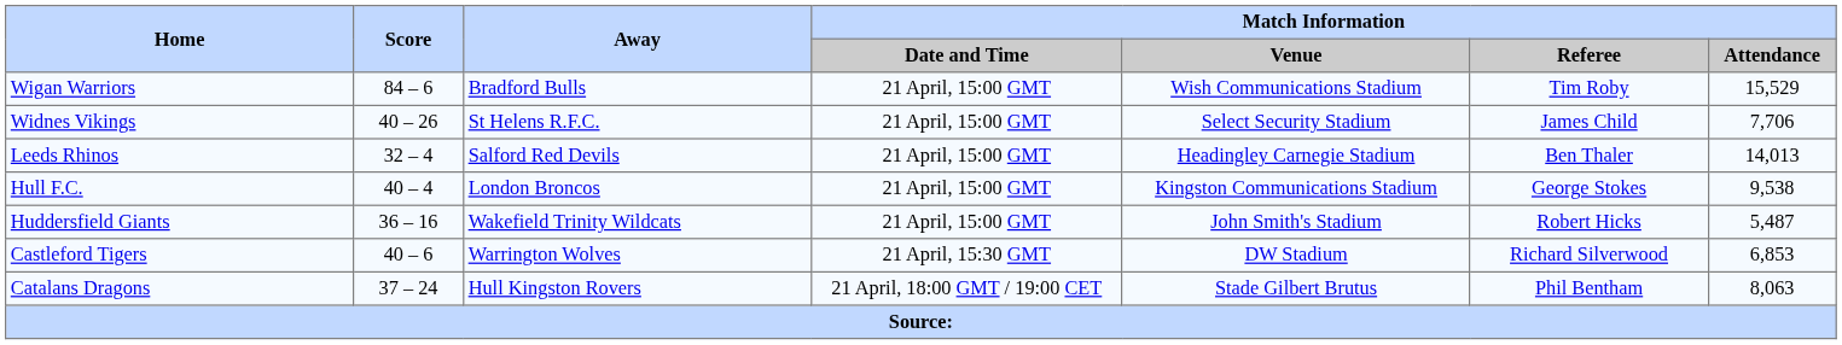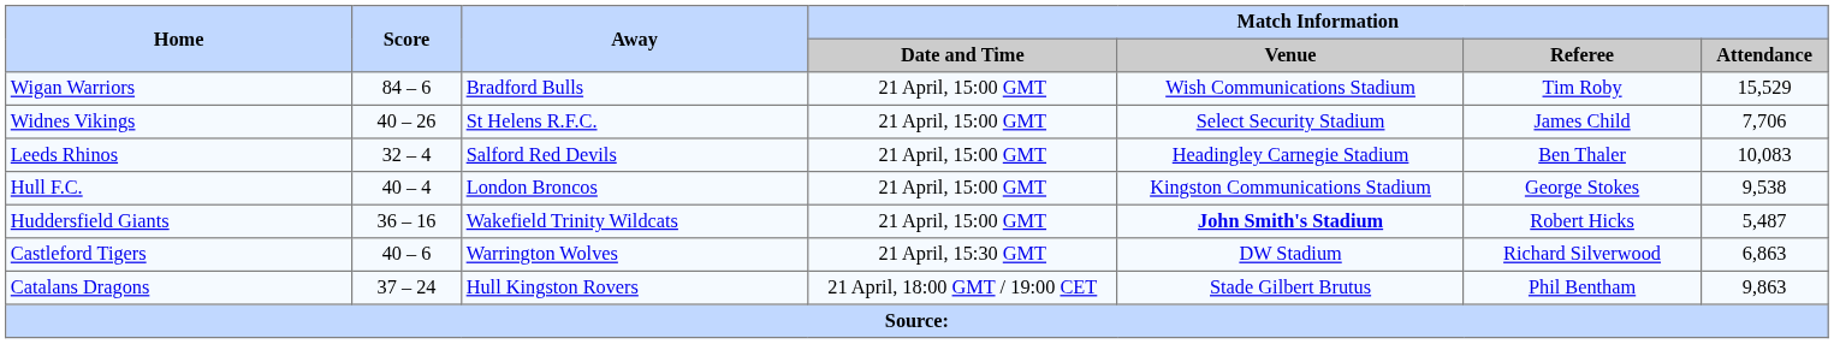Leeds Rhinos | Match Information / Attendance: 14,013 -> 10,083
Huddersfield Giants | Match Information / Venue: normal -> bold
Castleford Tigers | Match Information / Attendance: 6,853 -> 6,863
Catalans Dragons | Match Information / Attendance: 8,063 -> 9,863
